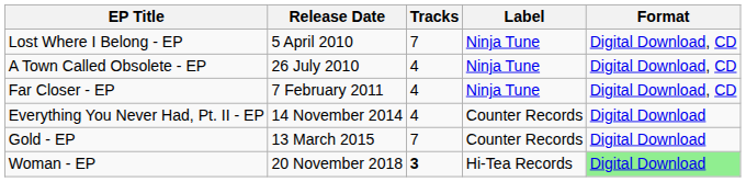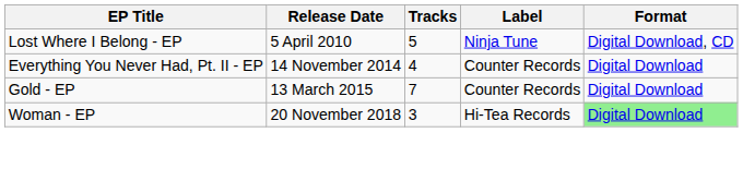Lost Where I Belong - EP | Tracks: 7 -> 5
- row: A Town Called Obsolete - EP | 26 July 2010 | 4 | Ninja Tune | Digital Download, CD
- row: Far Closer - EP | 7 February 2011 | 4 | Ninja Tune | Digital Download, CD
Woman - EP | Tracks: bold -> normal
